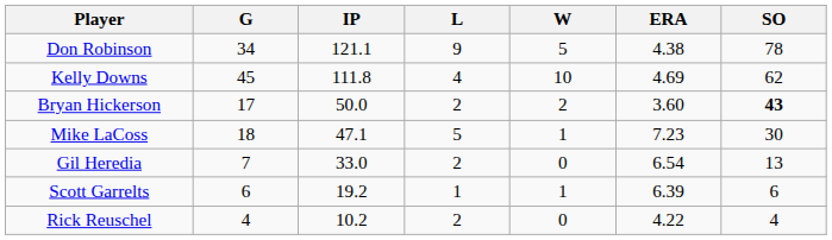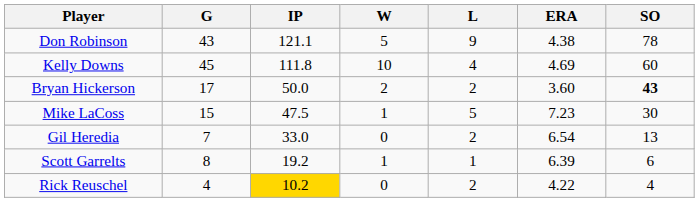columns swapped: W <-> L
Don Robinson | G: 34 -> 43
Kelly Downs | SO: 62 -> 60
Mike LaCoss | G: 18 -> 15
Mike LaCoss | IP: 47.1 -> 47.5
Scott Garrelts | G: 6 -> 8
Rick Reuschel | IP: no background -> gold background
